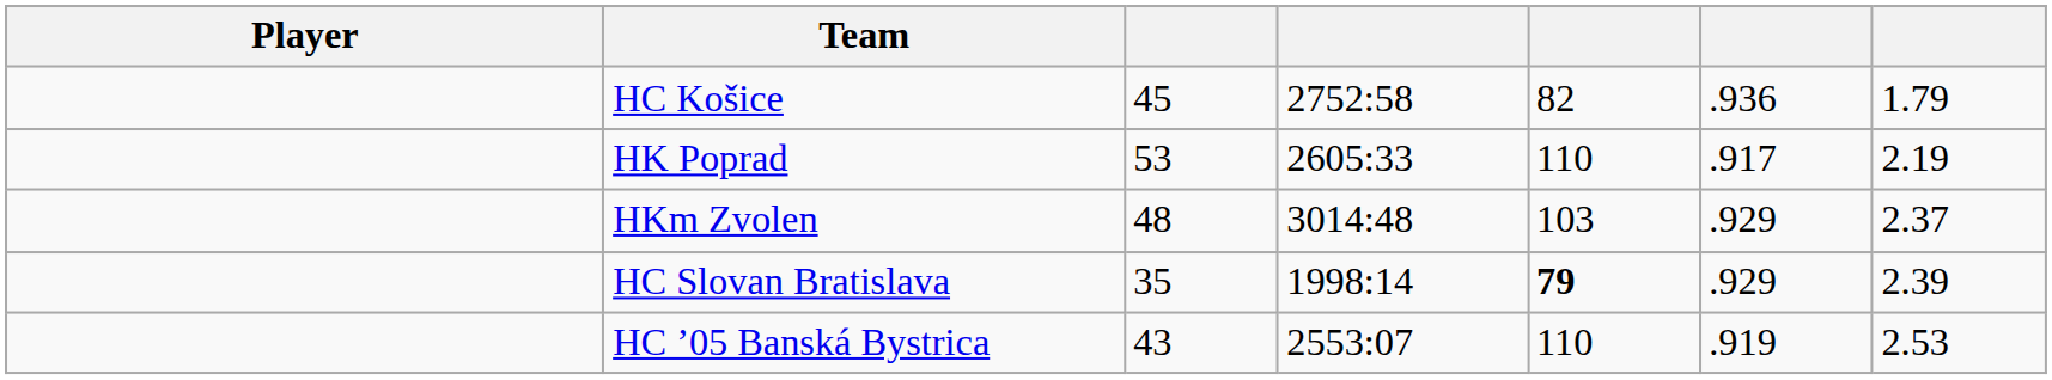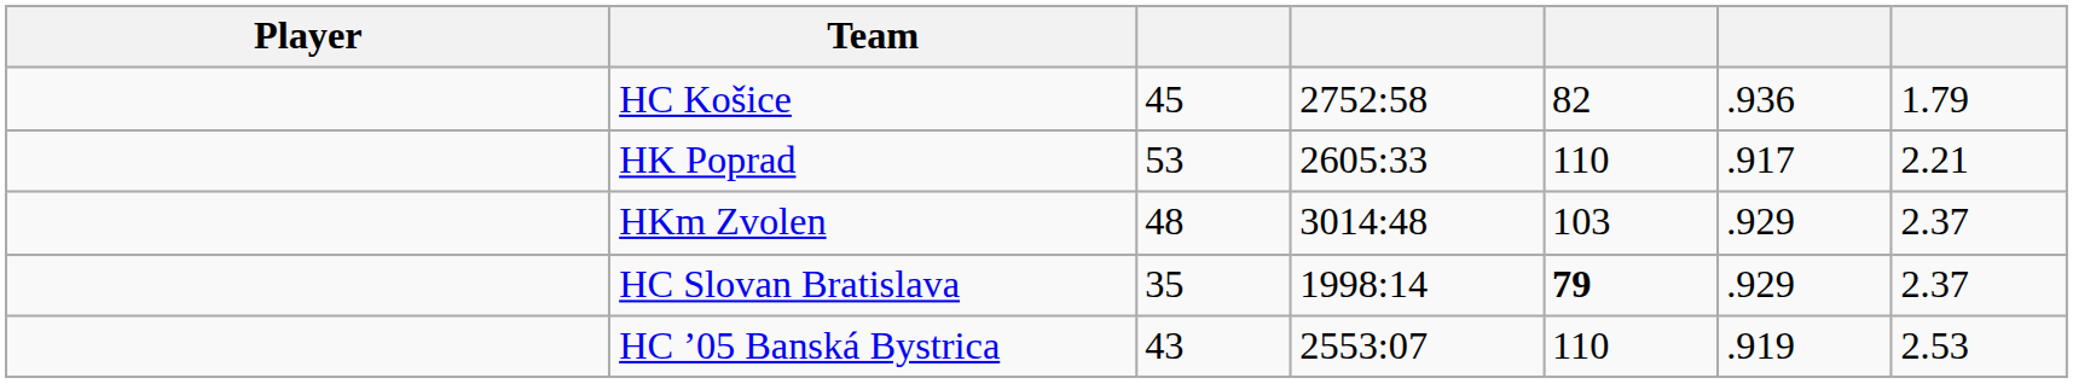HK Poprad | column 7: 2.19 -> 2.21
HC Slovan Bratislava | column 7: 2.39 -> 2.37
